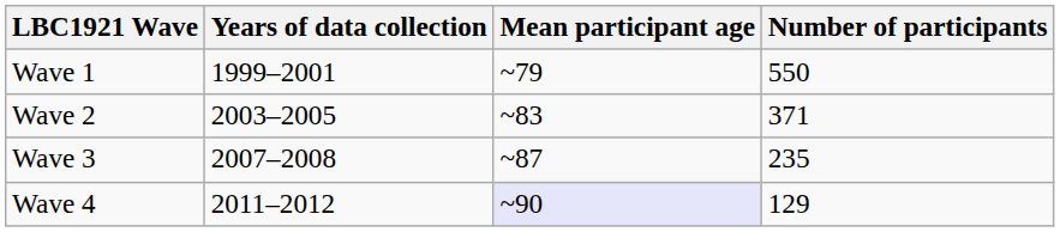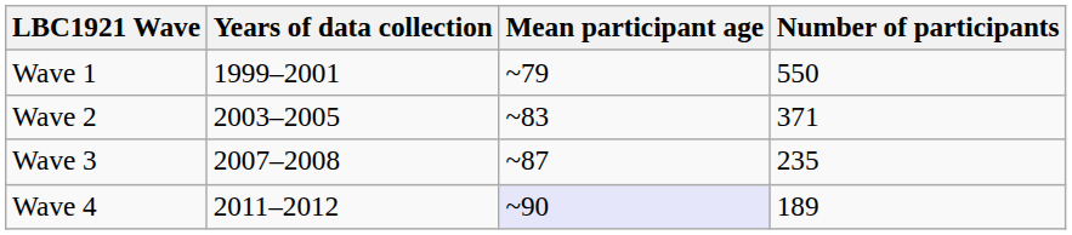Wave 4 | Number of participants: 129 -> 189
